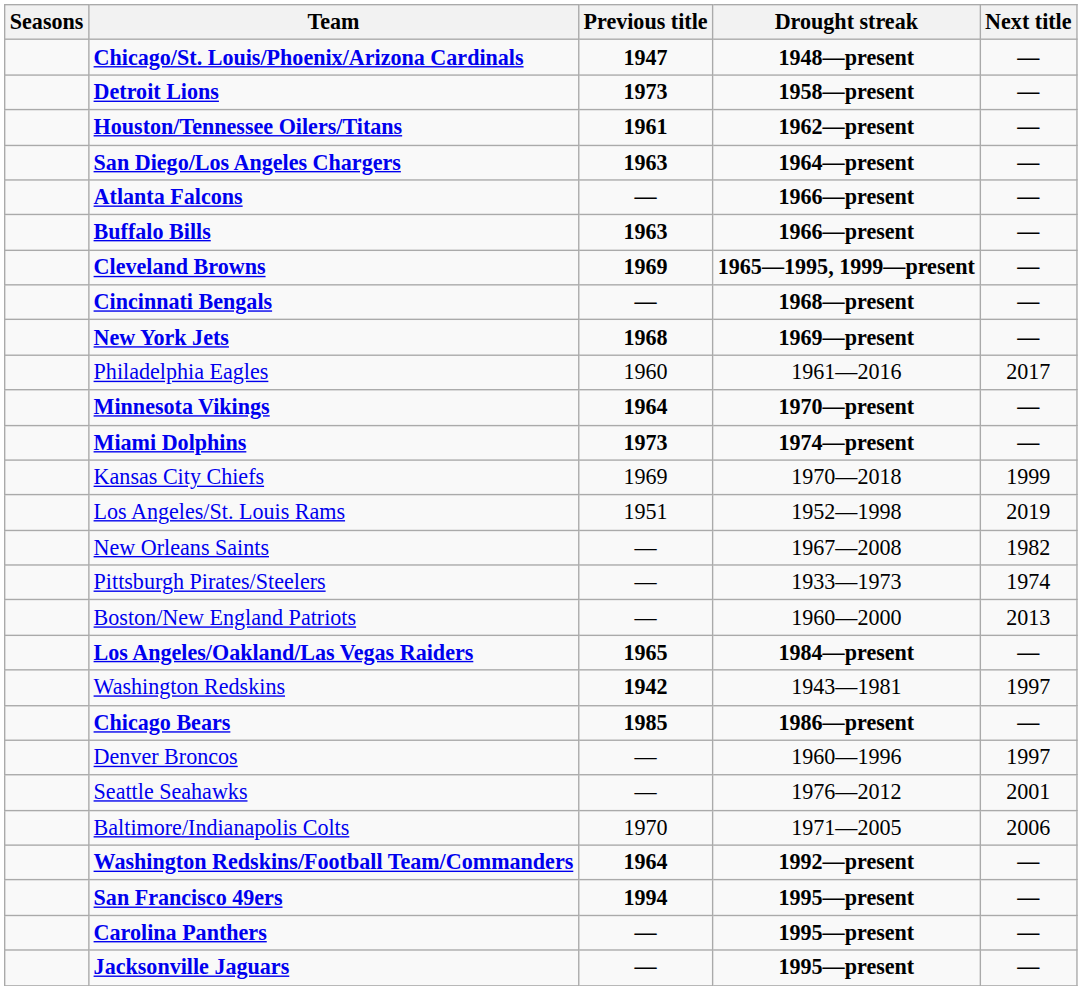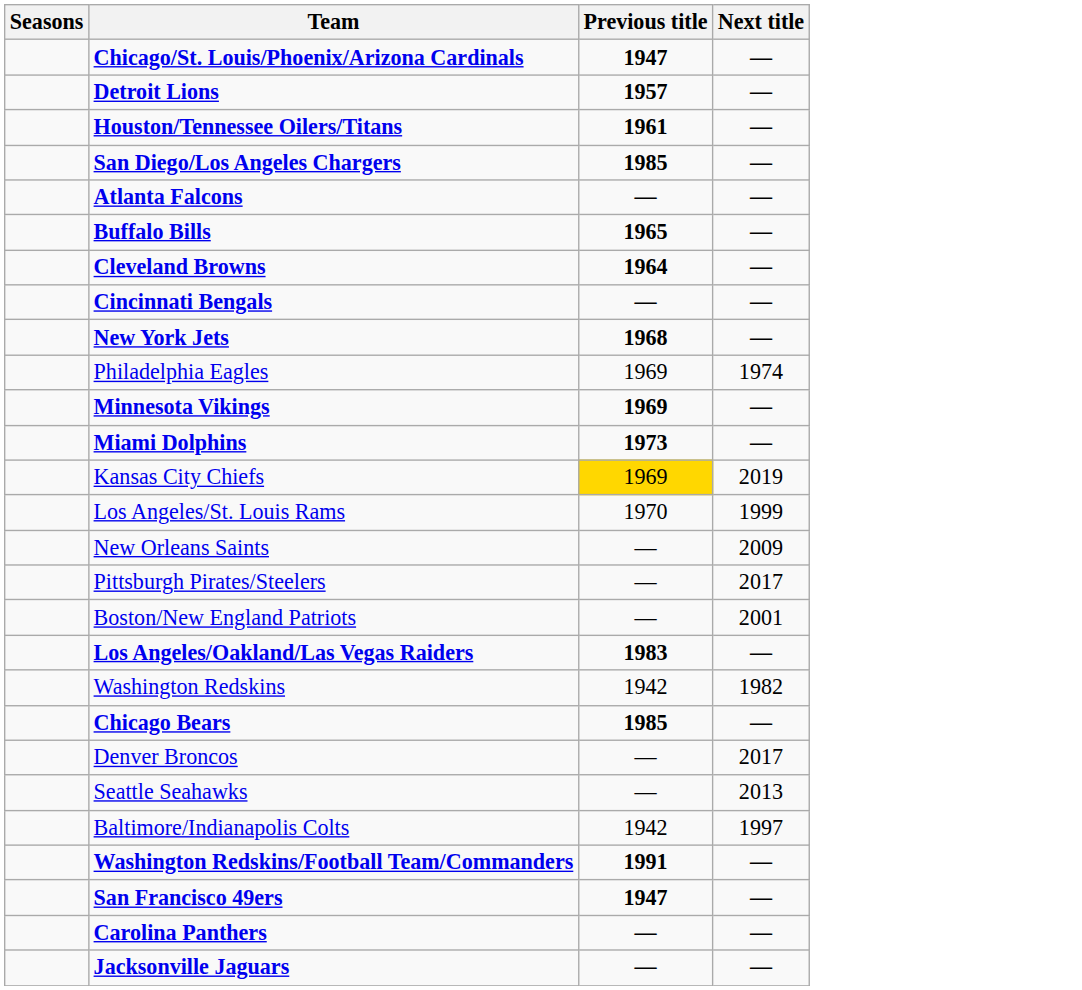- column: Drought streak | 1948—present | 1958—present | 1962—present | 1964—present | 1966—present | 1966—present | 1965—1995, 1999—present | 1968—present | 1969—present | 1961—2016 | 1970—present | 1974—present | 1970—2018 | 1952—1998 | 1967—2008 | 1933—1973 | 1960—2000 | 1984—present | 1943—1981 | 1986—present | 1960—1996 | 1976—2012 | 1971—2005 | 1992—present | 1995—present | 1995—present | 1995—present
Detroit Lions | Previous title: 1973 -> 1957
San Diego/Los Angeles Chargers | Previous title: 1963 -> 1985
Buffalo Bills | Previous title: 1963 -> 1965
Cleveland Browns | Previous title: 1969 -> 1964
Philadelphia Eagles | Previous title: 1960 -> 1969
Philadelphia Eagles | Next title: 2017 -> 1974
Minnesota Vikings | Previous title: 1964 -> 1969
Kansas City Chiefs | Previous title: no background -> gold background
Kansas City Chiefs | Next title: 1999 -> 2019
Los Angeles/St. Louis Rams | Previous title: 1951 -> 1970
Los Angeles/St. Louis Rams | Next title: 2019 -> 1999
New Orleans Saints | Next title: 1982 -> 2009
Pittsburgh Pirates/Steelers | Next title: 1974 -> 2017
Boston/New England Patriots | Next title: 2013 -> 2001
Los Angeles/Oakland/Las Vegas Raiders | Previous title: 1965 -> 1983
Washington Redskins | Previous title: bold -> normal
Washington Redskins | Next title: 1997 -> 1982
Denver Broncos | Next title: 1997 -> 2017
Seattle Seahawks | Next title: 2001 -> 2013
Baltimore/Indianapolis Colts | Previous title: 1970 -> 1942
Baltimore/Indianapolis Colts | Next title: 2006 -> 1997
Washington Redskins/Football Team/Commanders | Previous title: 1964 -> 1991
San Francisco 49ers | Previous title: 1994 -> 1947
